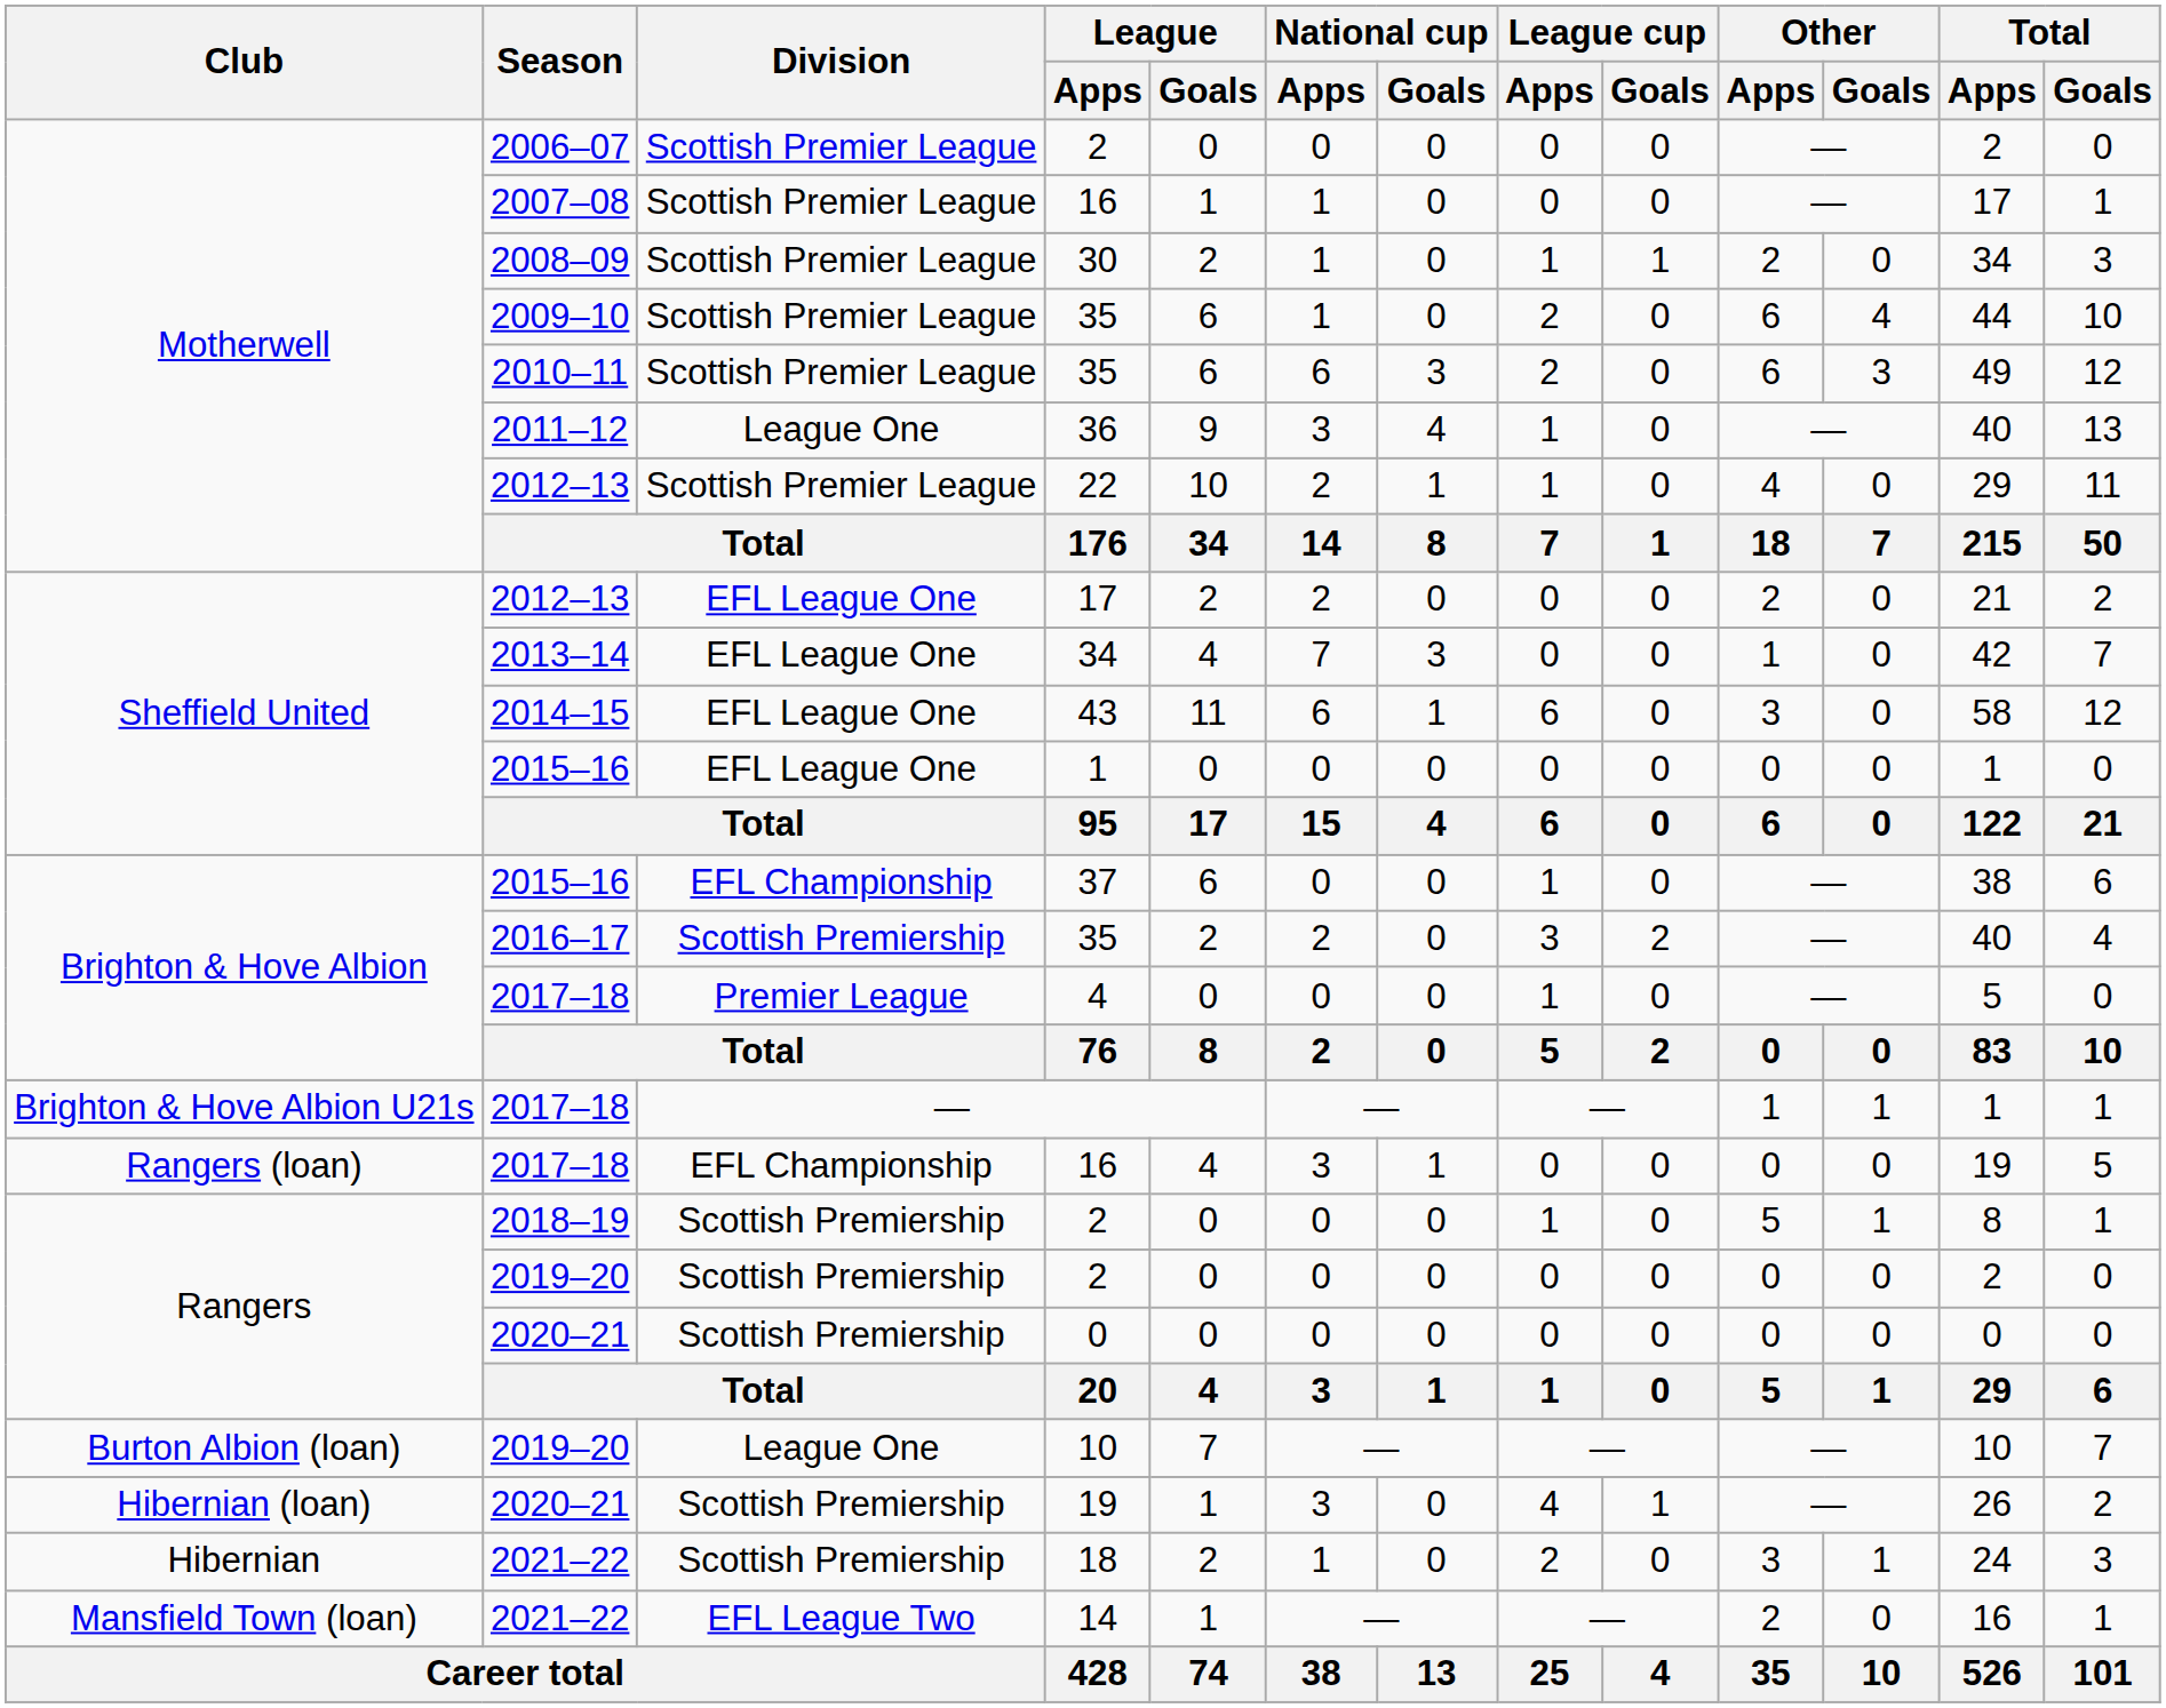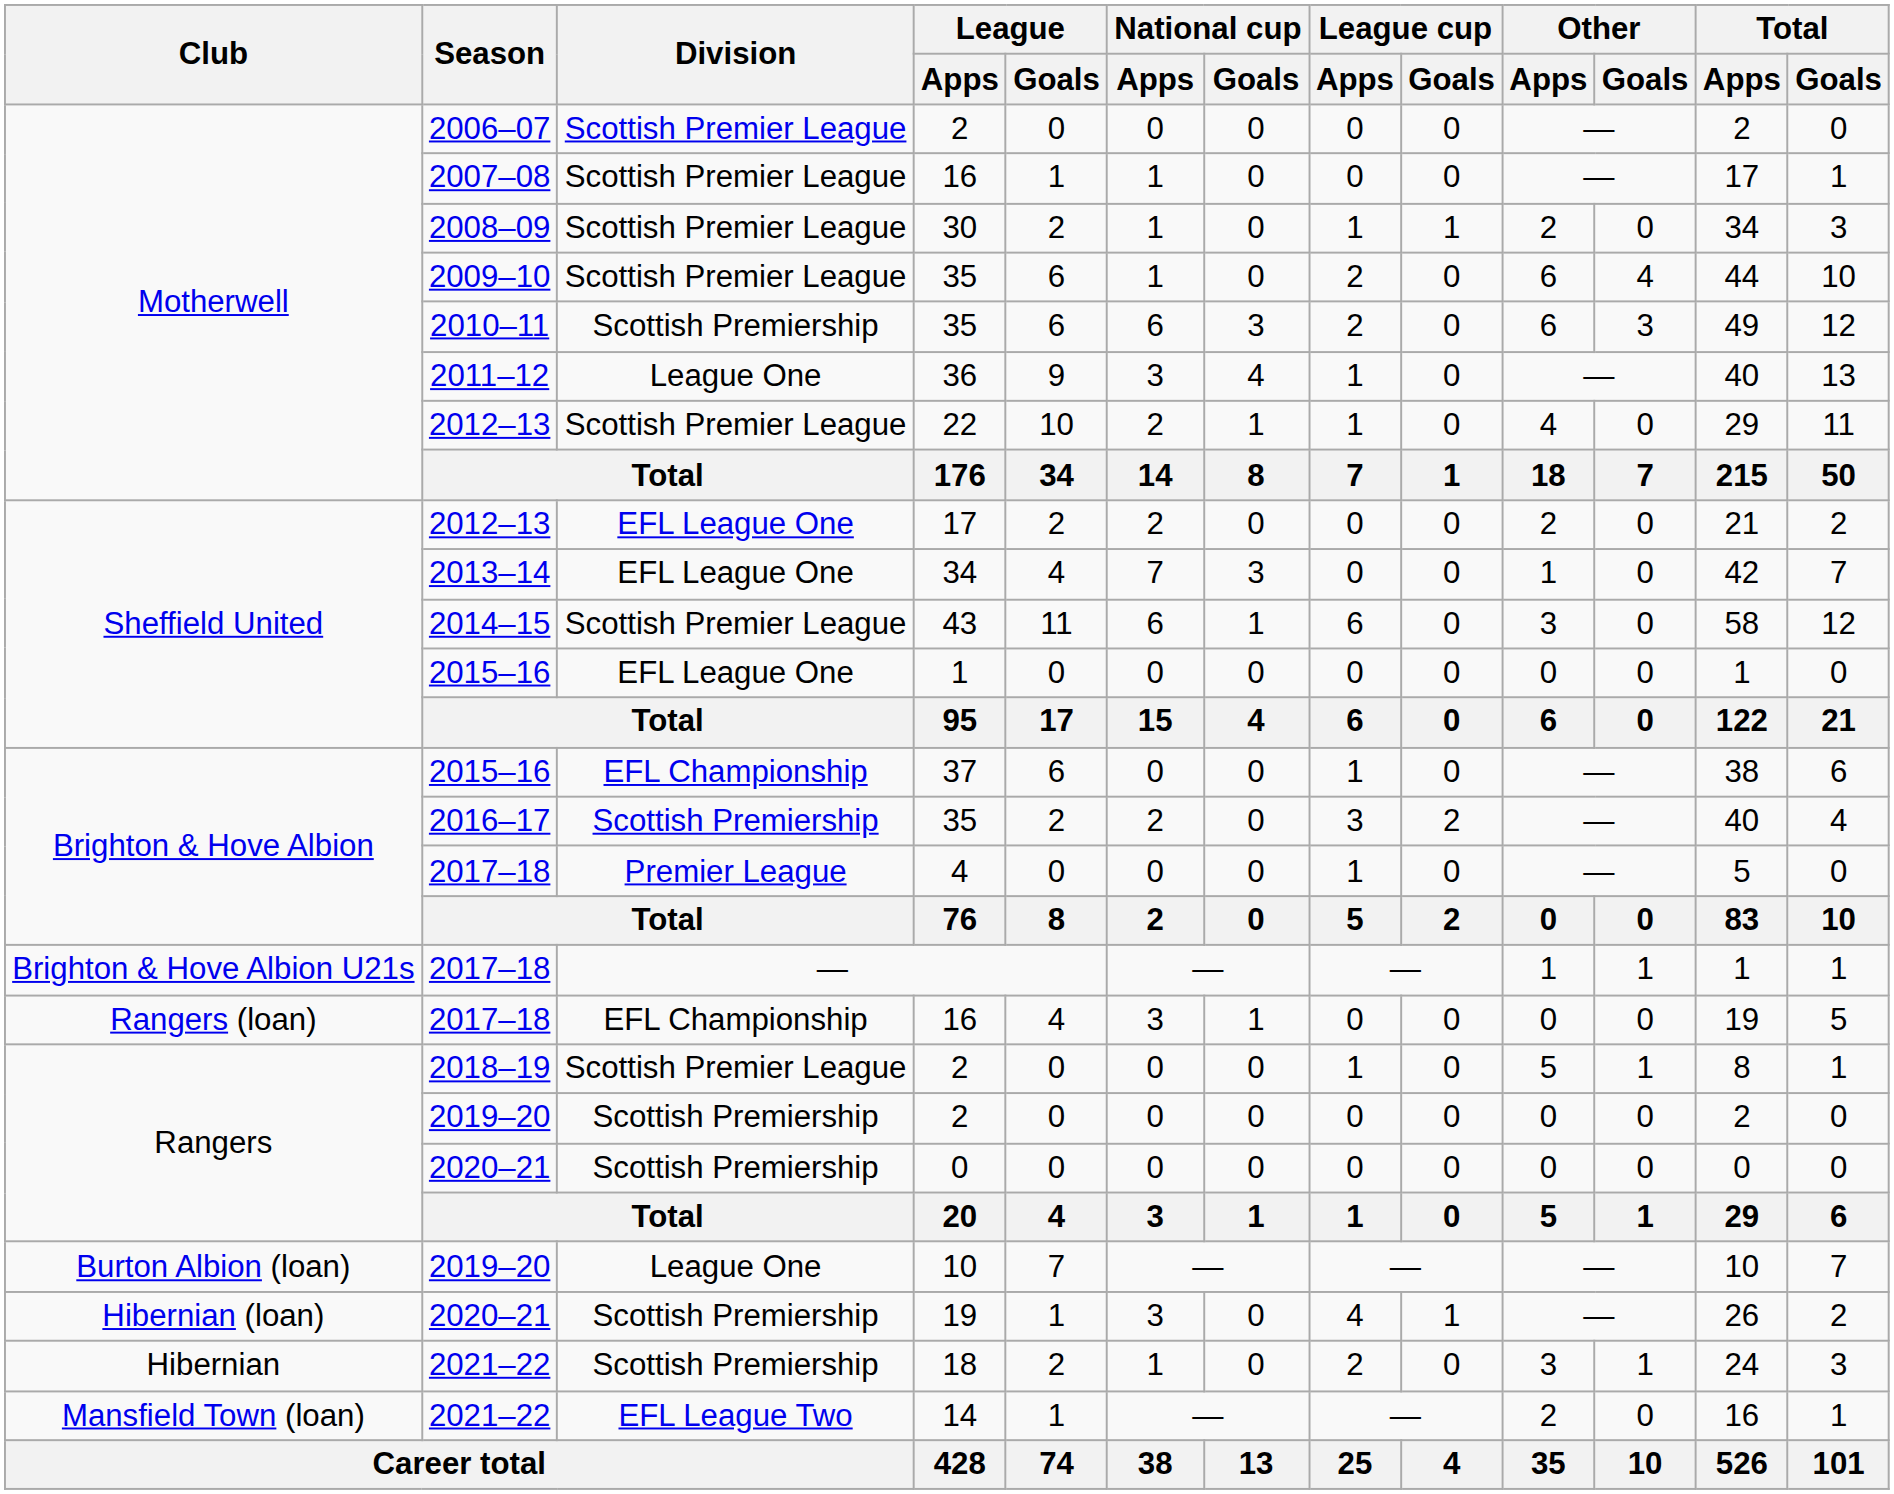2010–11 / 35 | Division: Scottish Premier League -> Scottish Premiership
43 | Division: EFL League One -> Scottish Premier League
2018–19 / 2 | Division: Scottish Premiership -> Scottish Premier League
